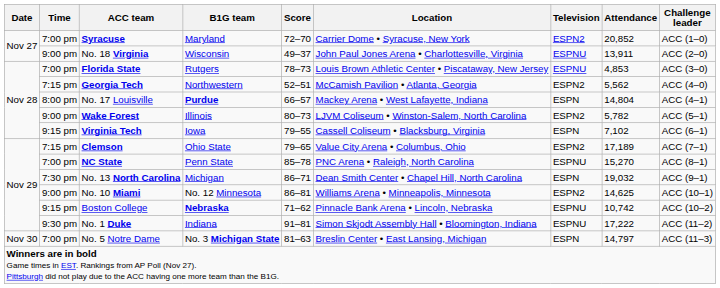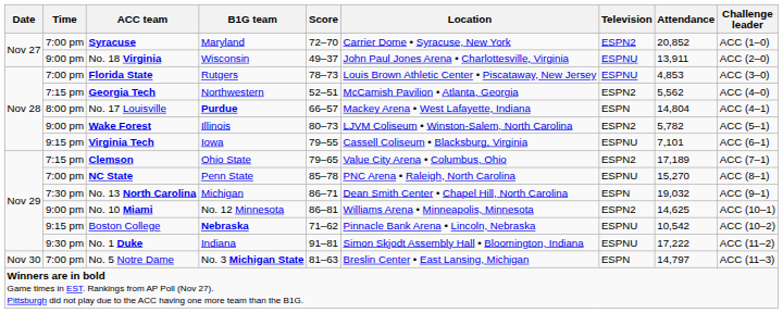Virginia Tech | Television: ESPN -> ESPNU
Virginia Tech | Attendance: 7,102 -> 7,101
Boston College | Attendance: 10,742 -> 10,542
